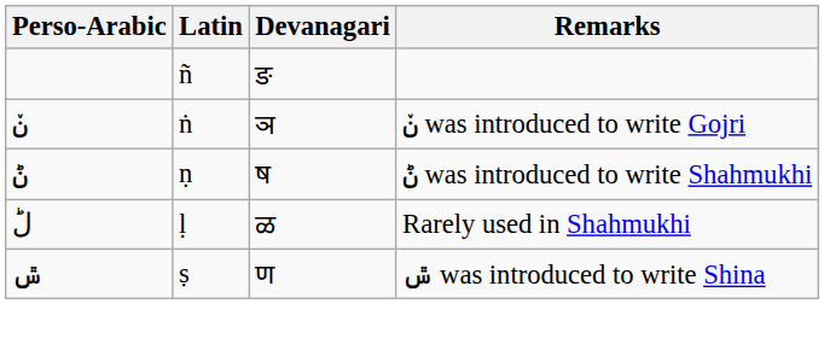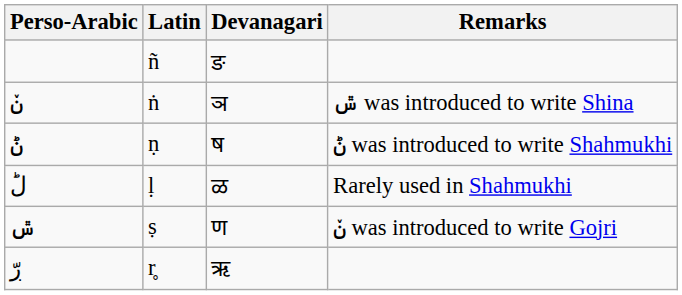ݩ | Remarks: ݩ was introduced to write Gojri -> ݜ was introduced to write Shina
ݜ | Remarks: ݜ was introduced to write Shina -> ݩ was introduced to write Gojri
+ row: ڔّ | r̥ | ऋ
